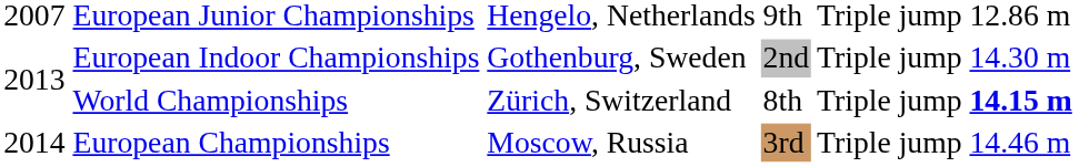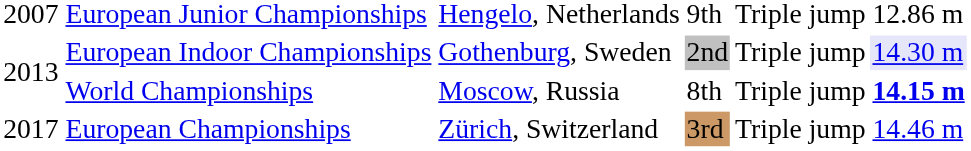European Indoor Championships | column 6: no background -> lavender background
World Championships | column 3: Zürich, Switzerland -> Moscow, Russia
European Championships | column 1: 2014 -> 2017
European Championships | column 3: Moscow, Russia -> Zürich, Switzerland
